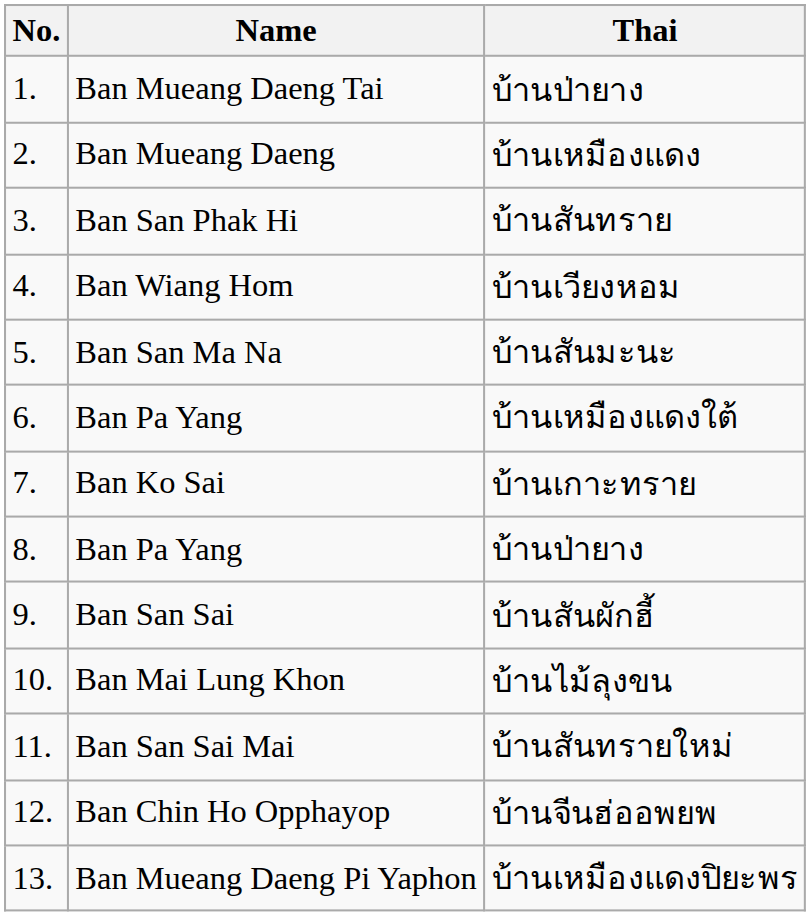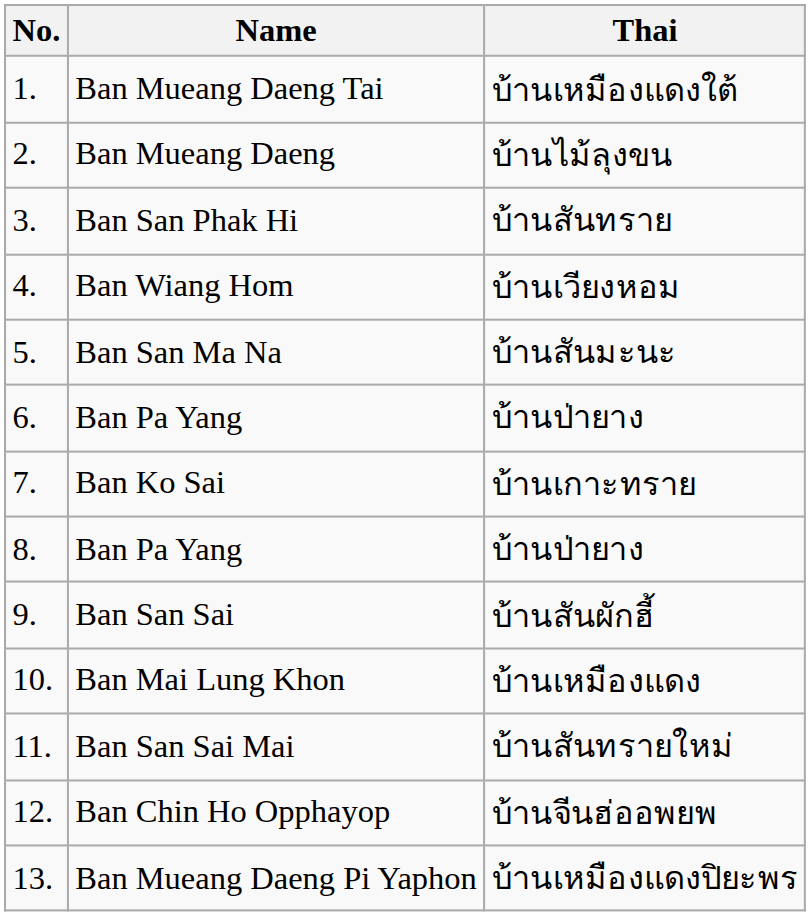Ban Mueang Daeng Tai | Thai: บ้านป่ายาง -> บ้านเหมืองแดงใต้
Ban Mueang Daeng | Thai: บ้านเหมืองแดง -> บ้านไม้ลุงขน
6. / Ban Pa Yang | Thai: บ้านเหมืองแดงใต้ -> บ้านป่ายาง
Ban Mai Lung Khon | Thai: บ้านไม้ลุงขน -> บ้านเหมืองแดง
